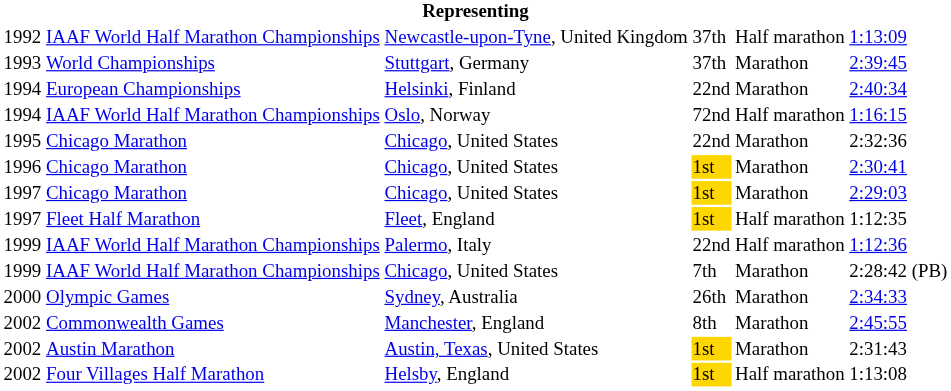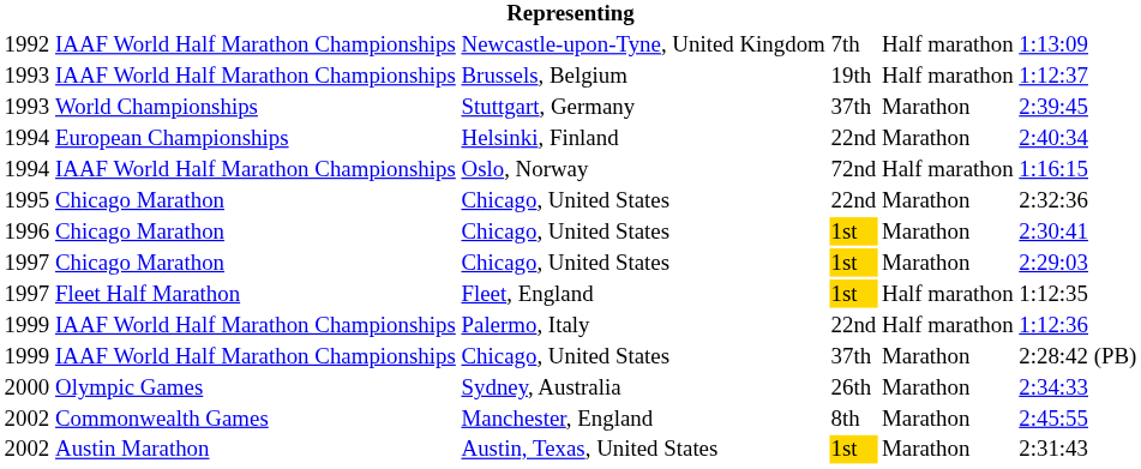Newcastle-upon-Tyne, United Kingdom | column 4: 37th -> 7th
+ row: 1993 | IAAF World Half Marathon Championships | Brussels, Belgium | 19th | Half marathon | 1:12:37
1999 / Chicago, United States | column 4: 7th -> 37th
- row: 2002 | Four Villages Half Marathon | Helsby, England | 1st | Half marathon | 1:13:08
